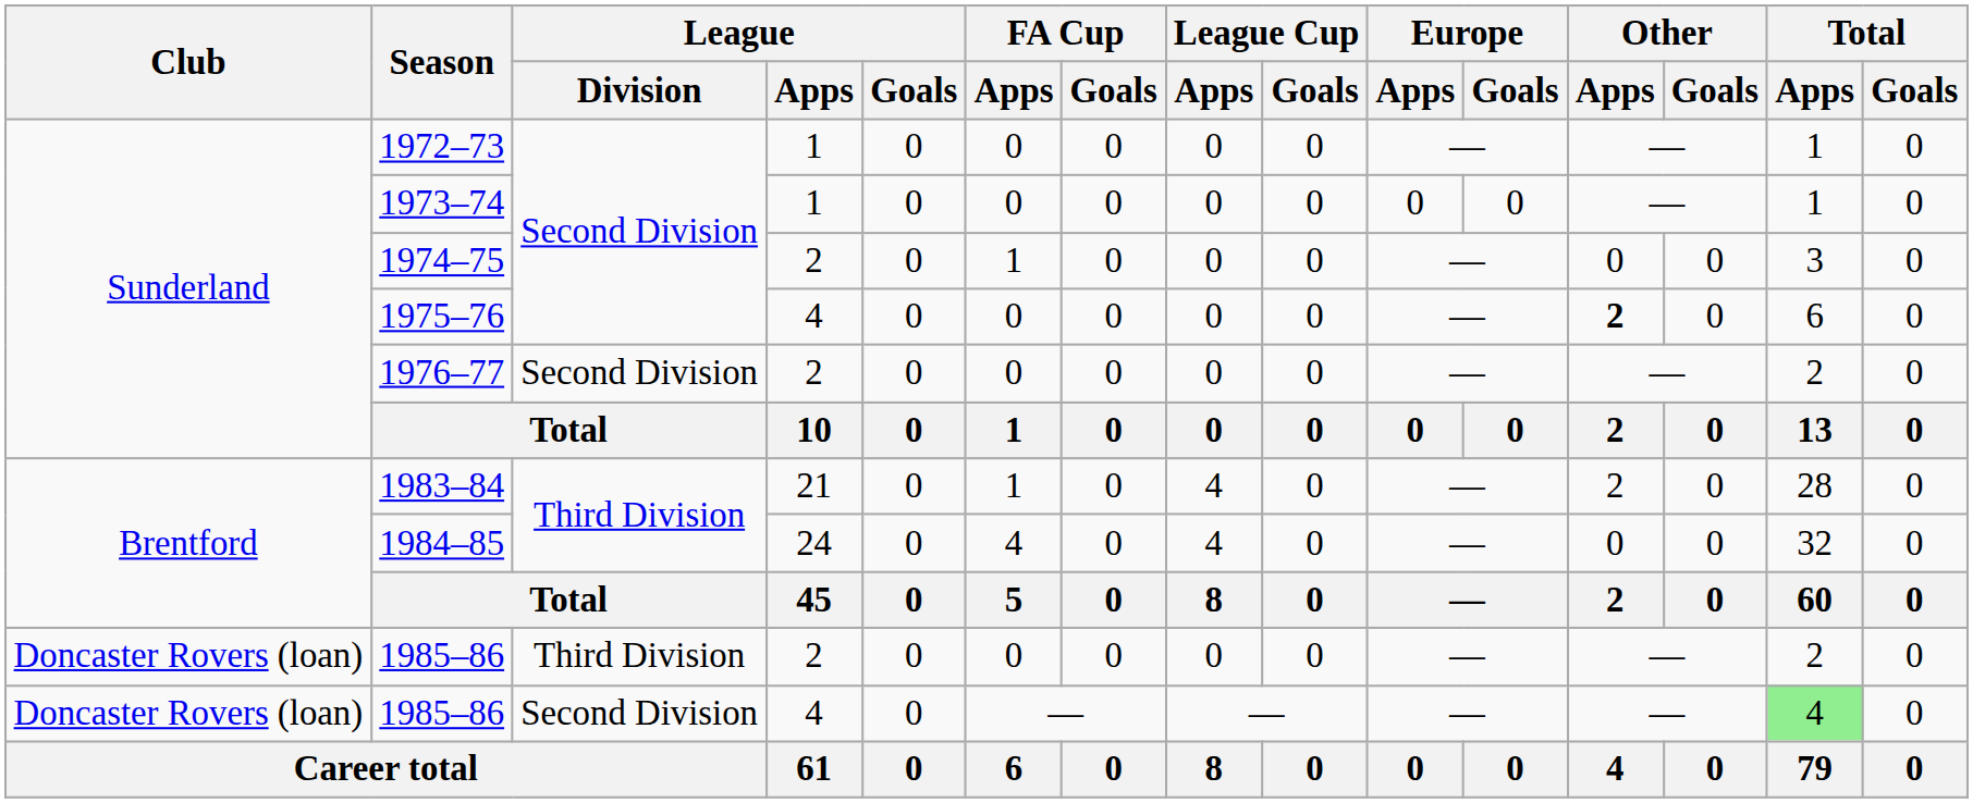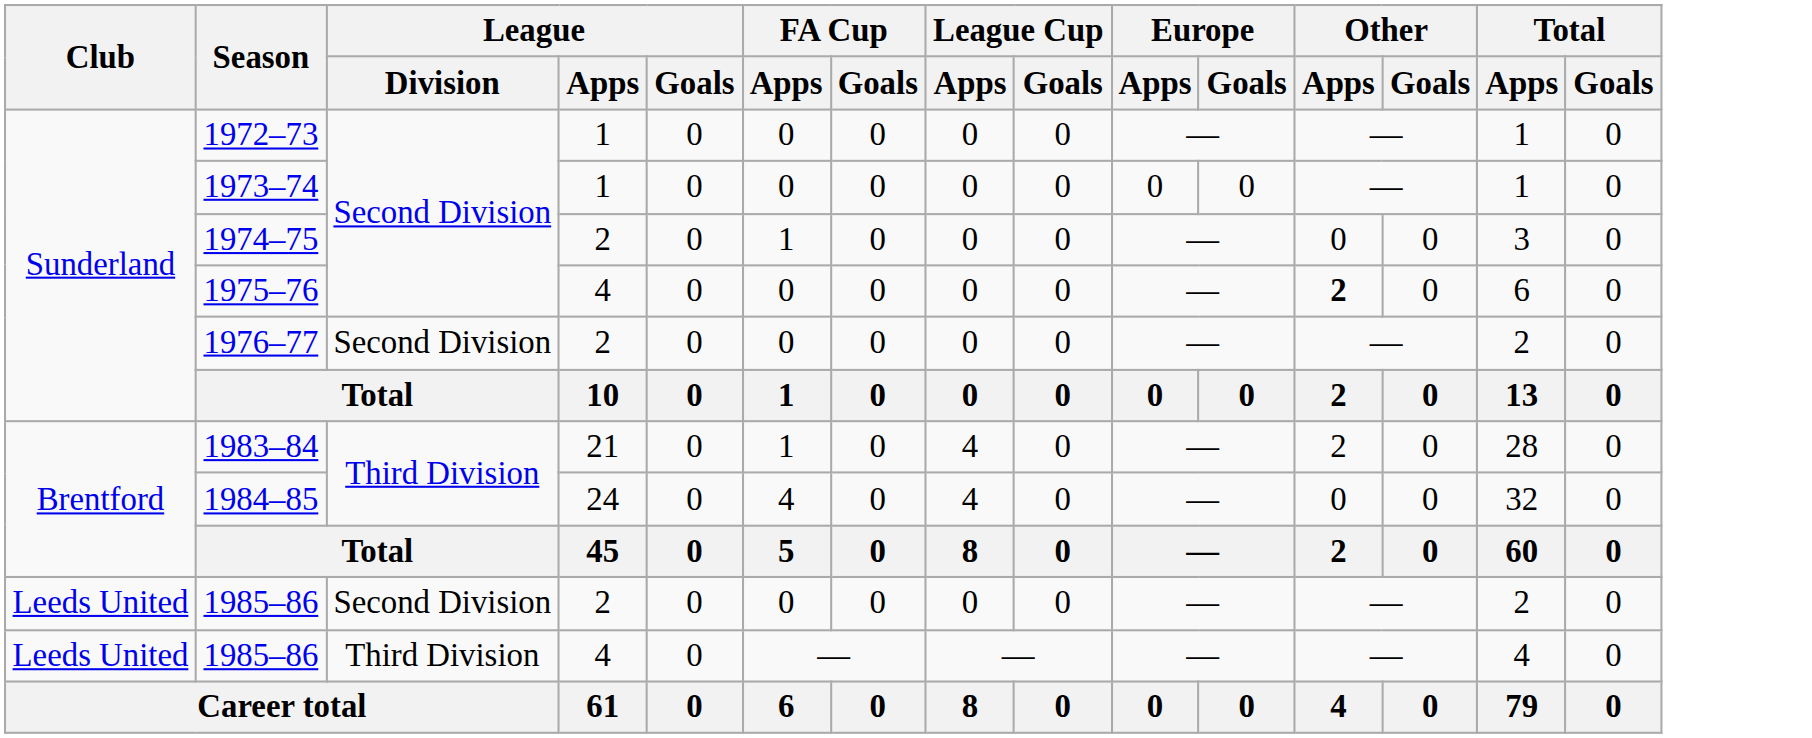1985–86 / 2 | Club: Doncaster Rovers (loan) -> Leeds United
1985–86 / 2 | League / Division: Third Division -> Second Division
1985–86 / 4 | Club: Doncaster Rovers (loan) -> Leeds United
1985–86 / 4 | League / Division: Second Division -> Third Division
1985–86 / 4 | Total / Apps: lightgreen background -> no background
